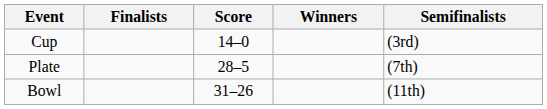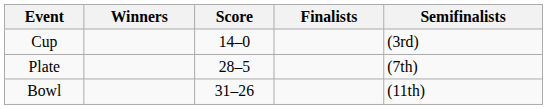columns swapped: Winners <-> Finalists
